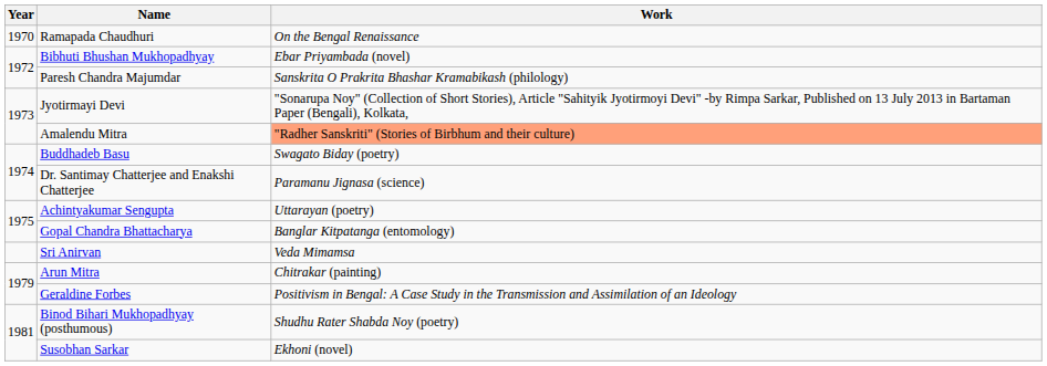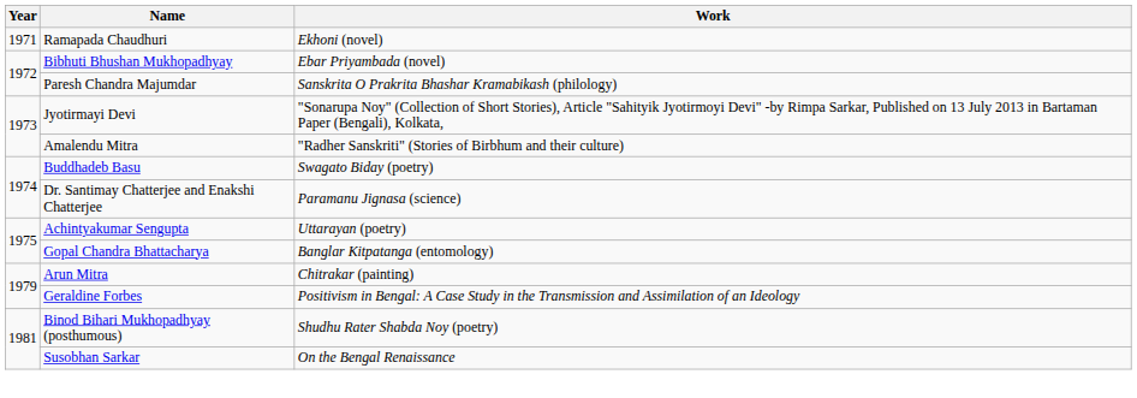Ramapada Chaudhuri | Year: 1970 -> 1971
Ramapada Chaudhuri | Work: On the Bengal Renaissance -> Ekhoni (novel)
Amalendu Mitra | Work: lightsalmon background -> no background
- row: Sri Anirvan | Veda Mimamsa
Susobhan Sarkar | Work: Ekhoni (novel) -> On the Bengal Renaissance
